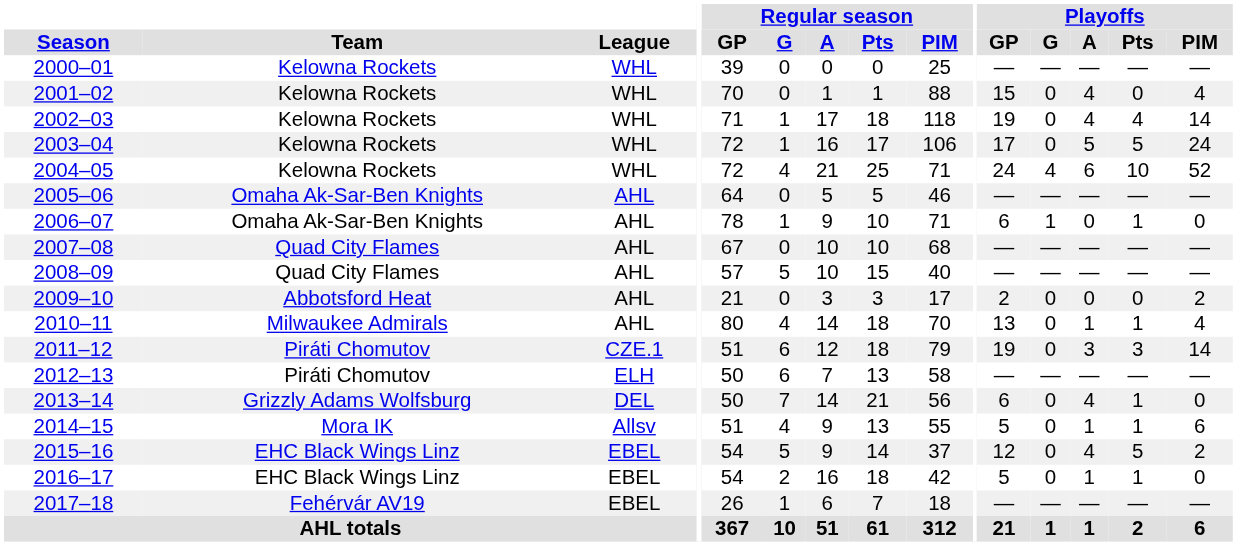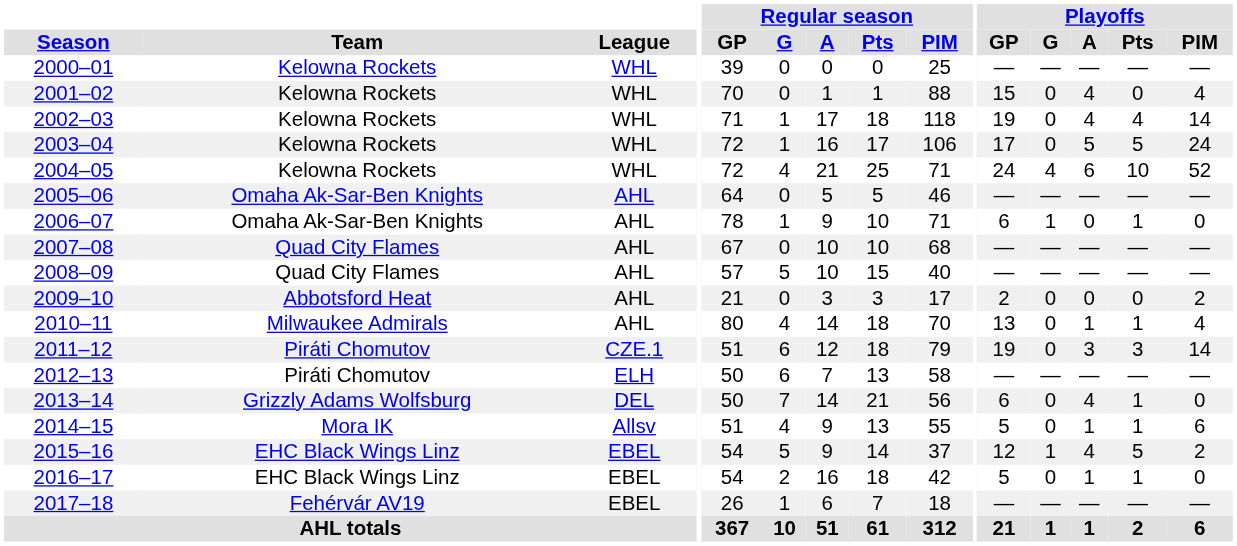2015–16 | Playoffs / G: 0 -> 1
